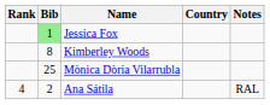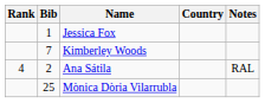Jessica Fox | Bib: lightgreen background -> no background
Kimberley Woods | Bib: 8 -> 7
rows swapped: Mònica Dòria Vilarrubla <-> Ana Sátila
